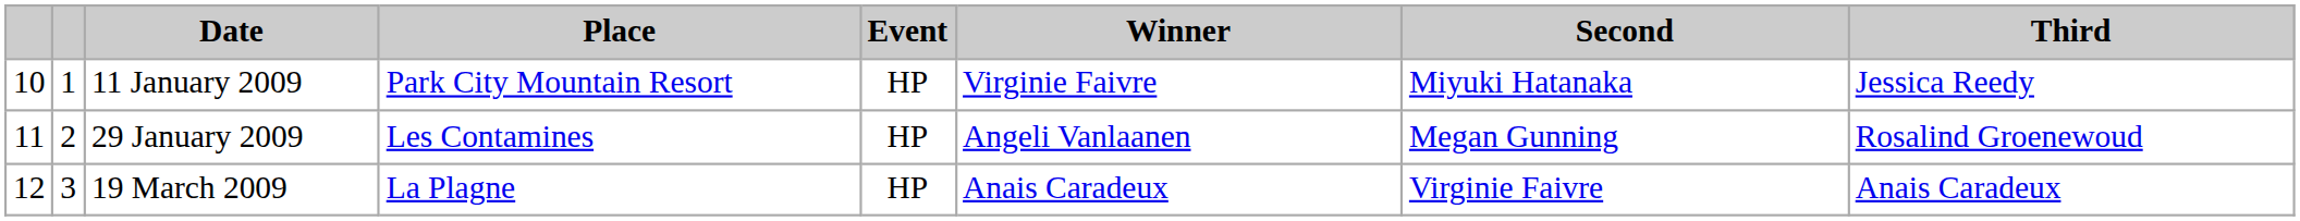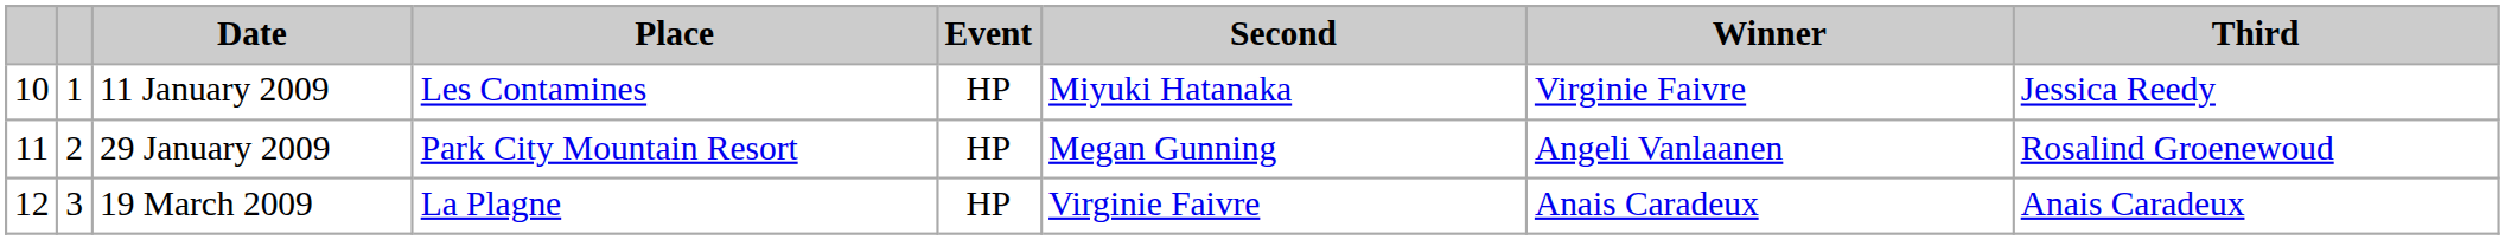columns swapped: Winner <-> Second
11 January 2009 | Place: Park City Mountain Resort -> Les Contamines
29 January 2009 | Place: Les Contamines -> Park City Mountain Resort
